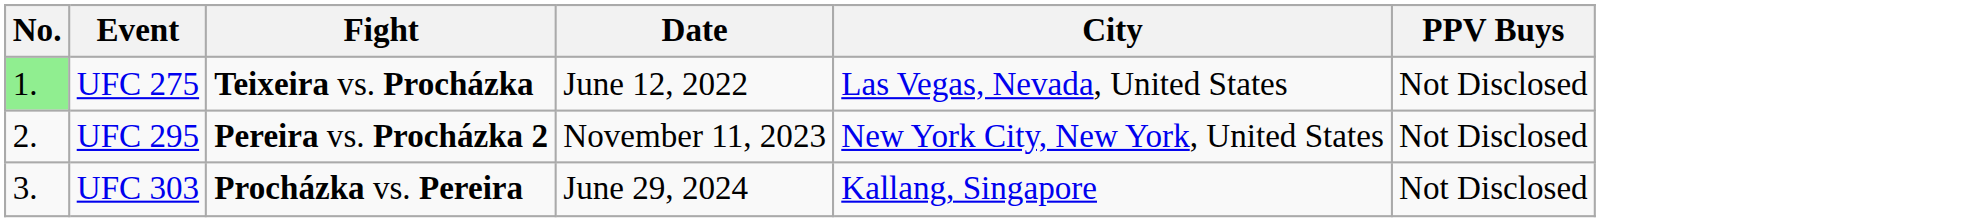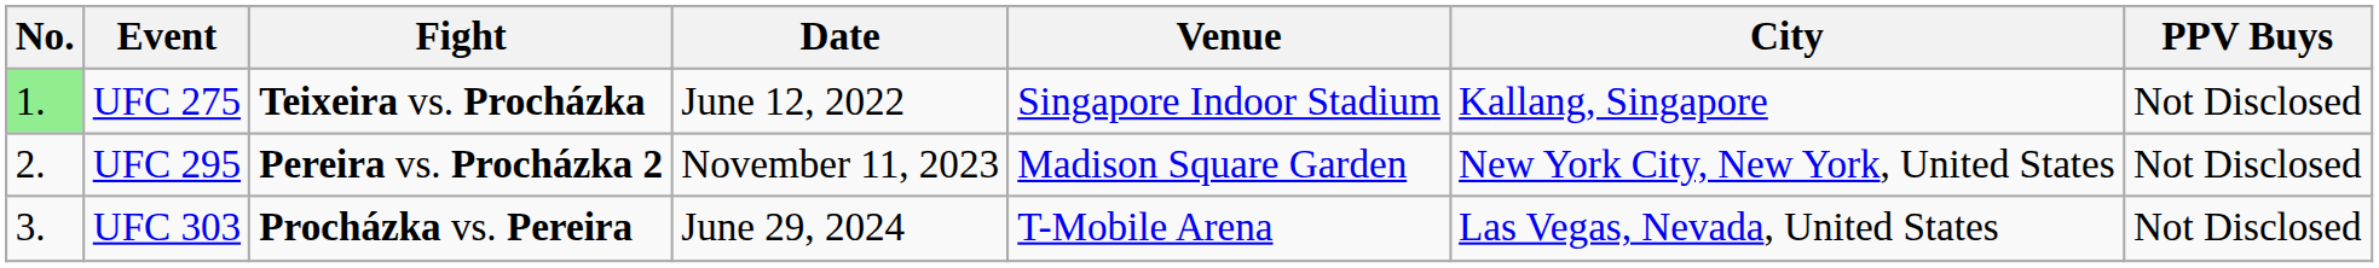+ column: Venue | Singapore Indoor Stadium | Madison Square Garden | T-Mobile Arena
UFC 275 | City: Las Vegas, Nevada, United States -> Kallang, Singapore
UFC 303 | City: Kallang, Singapore -> Las Vegas, Nevada, United States
